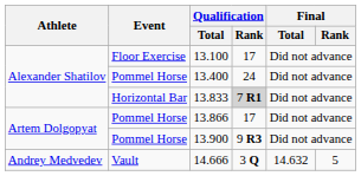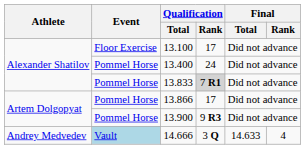13.833 | Event: Horizontal Bar -> Pommel Horse
14.666 | Event: no background -> lightblue background
14.666 | Final / Total: 14.632 -> 14.633
14.666 | Final / Rank: 5 -> 4
